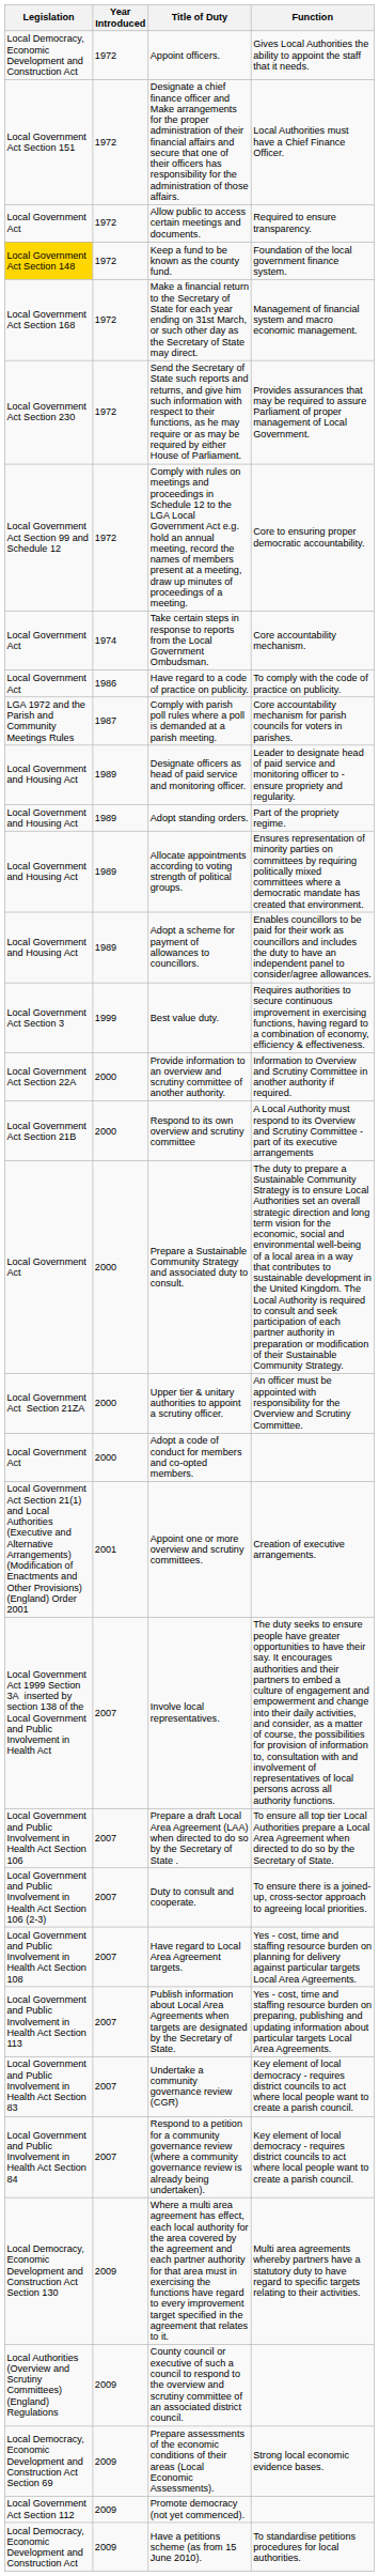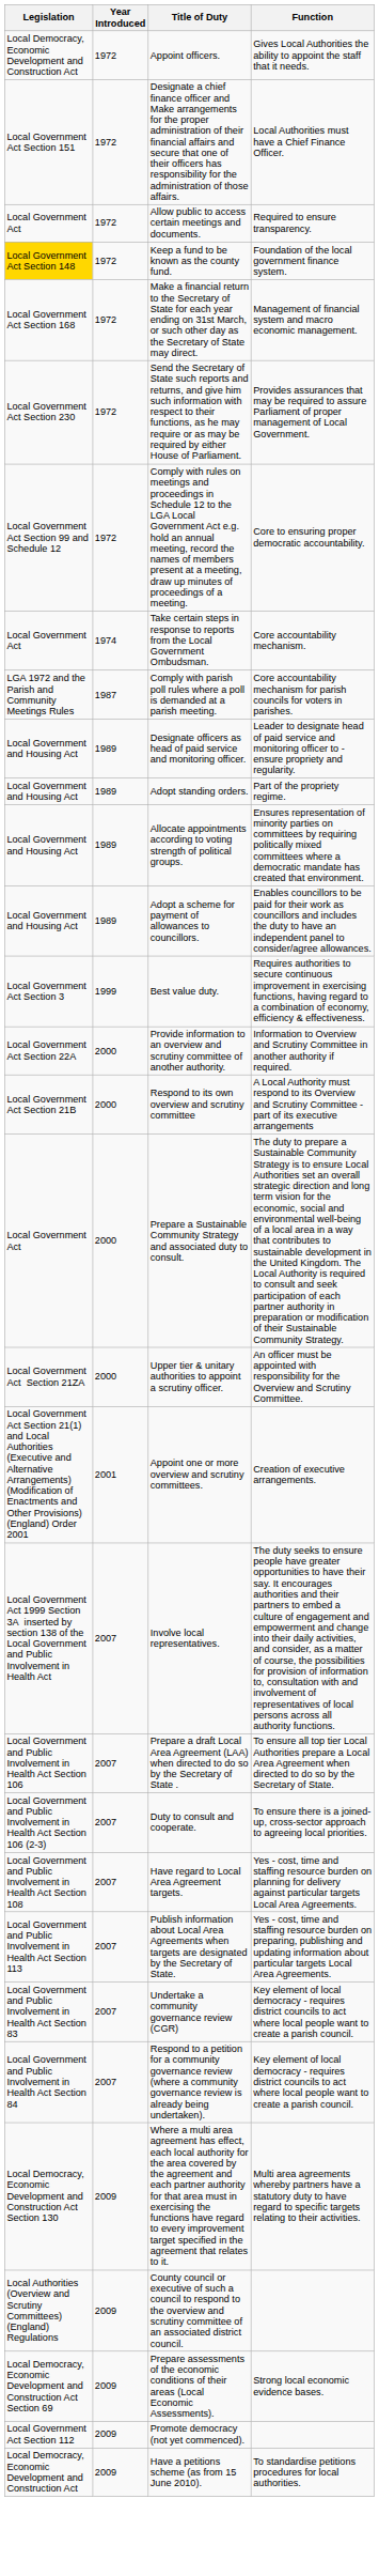- row: Local Government Act | 1986 | Have regard to a code of practice on publicity. | To comply with the code of practice on publicity.
- row: Local Government Act | 2000 | Adopt a code of conduct for members and co-opted members.
